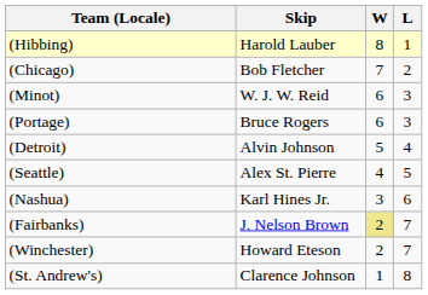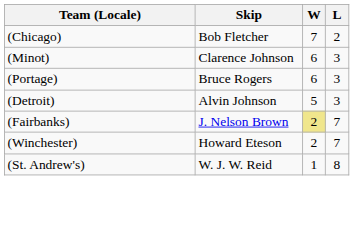- row: (Hibbing) | Harold Lauber | 8 | 1
(Minot) | Skip: W. J. W. Reid -> Clarence Johnson
(Detroit) | L: 4 -> 3
- row: (Seattle) | Alex St. Pierre | 4 | 5
- row: (Nashua) | Karl Hines Jr. | 3 | 6
(St. Andrew's) | Skip: Clarence Johnson -> W. J. W. Reid
